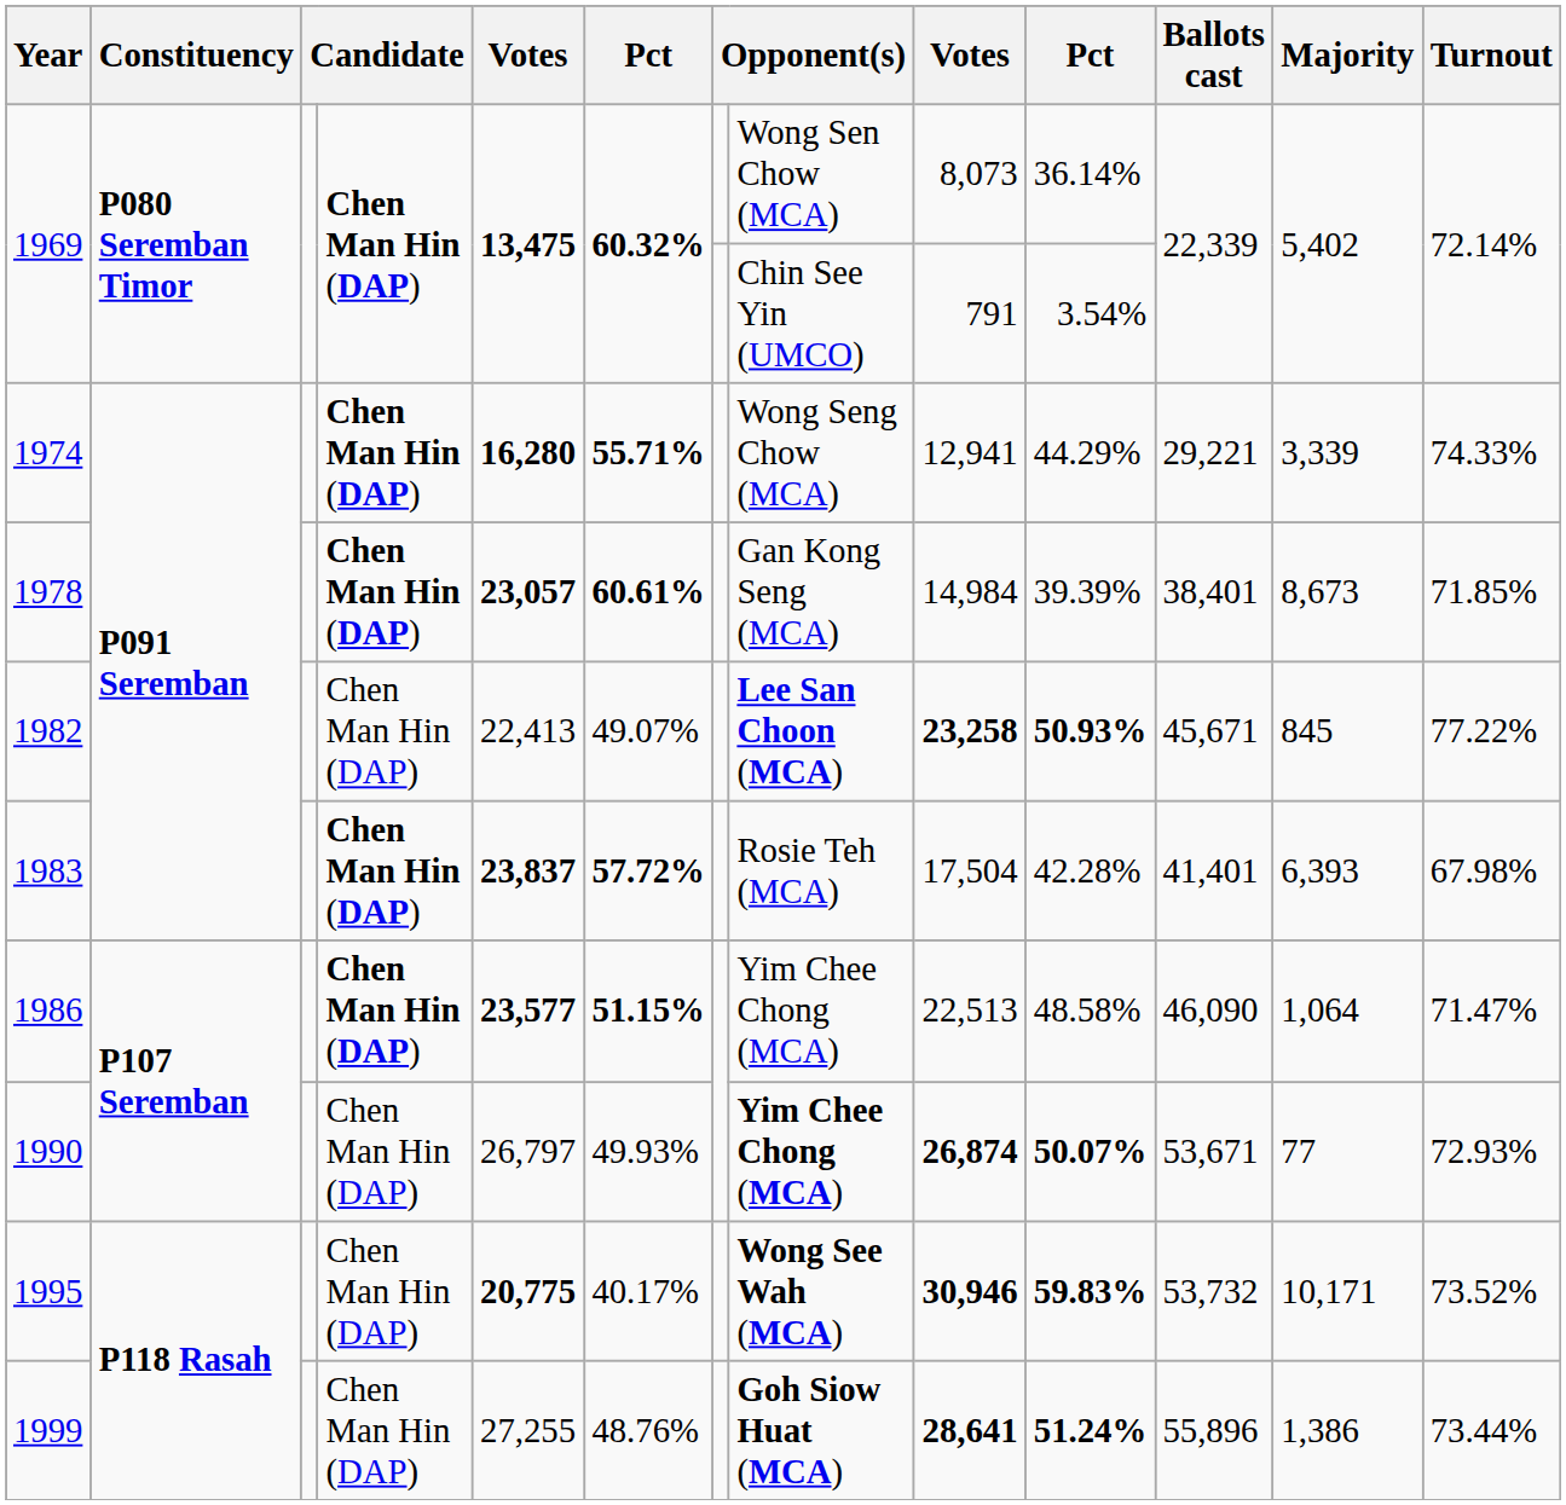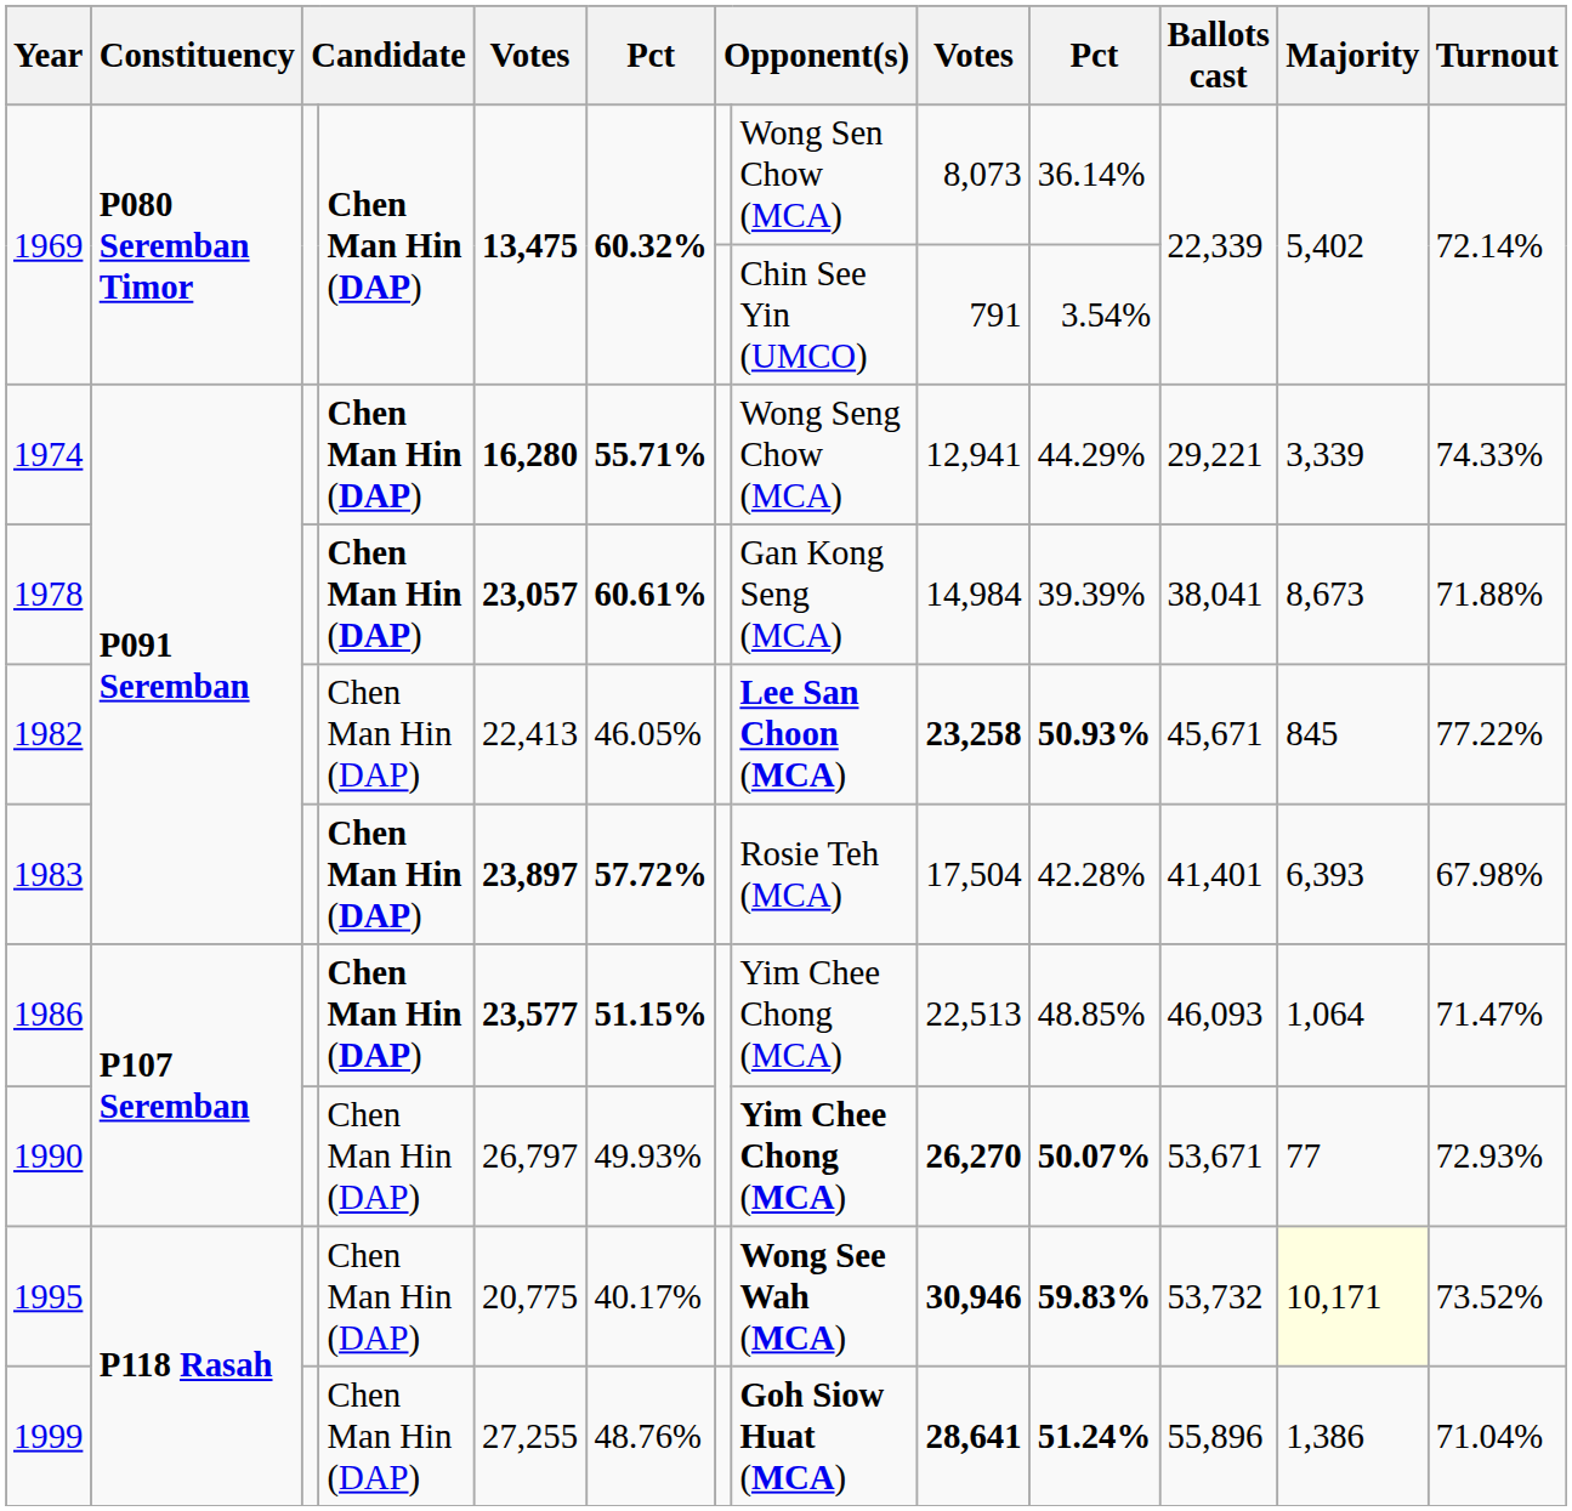1978 | Ballots cast: 38,401 -> 38,041
1978 | Turnout: 71.85% -> 71.88%
1982 | column 6: 49.07% -> 46.05%
1983 | column 5: 23,837 -> 23,897
1986 | column 10: 48.58% -> 48.85%
1986 | Ballots cast: 46,090 -> 46,093
1990 | column 9: 26,874 -> 26,270
1995 | column 5: bold -> normal
1995 | Majority: no background -> lightyellow background
1999 | Turnout: 73.44% -> 71.04%
